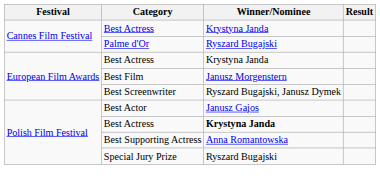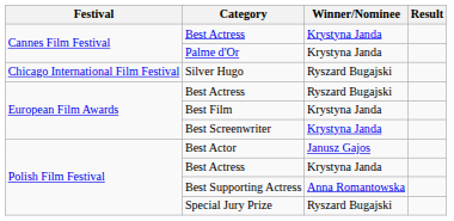Palme d'Or | Winner/Nominee: Ryszard Bugajski -> Krystyna Janda
+ row: Chicago International Film Festival | Silver Hugo | Ryszard Bugajski
European Film Awards / Best Actress | Winner/Nominee: Krystyna Janda -> Ryszard Bugajski
Best Film | Winner/Nominee: Janusz Morgenstern -> Krystyna Janda
Best Screenwriter | Winner/Nominee: Ryszard Bugajski, Janusz Dymek -> Krystyna Janda
Polish Film Festival / Best Actress | Winner/Nominee: bold -> normal
